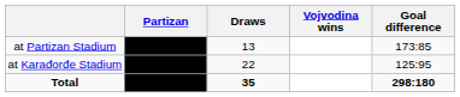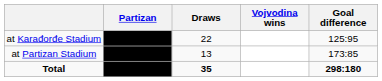rows swapped: at Partizan Stadium <-> at Karađorđe Stadium
